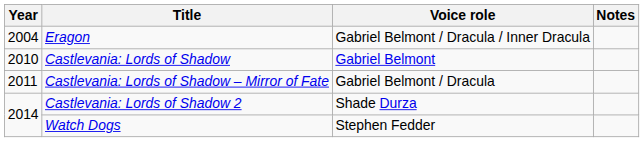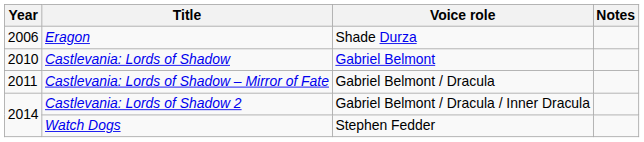Eragon | Year: 2004 -> 2006
Eragon | Voice role: Gabriel Belmont / Dracula / Inner Dracula -> Shade Durza
Castlevania: Lords of Shadow 2 | Voice role: Shade Durza -> Gabriel Belmont / Dracula / Inner Dracula
